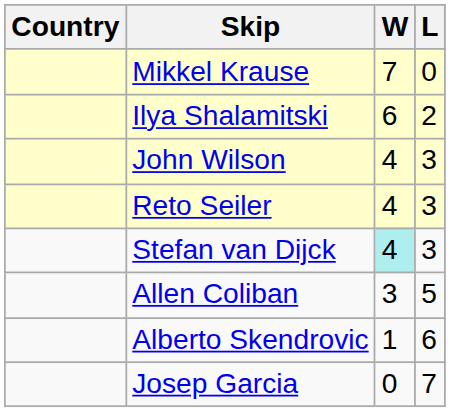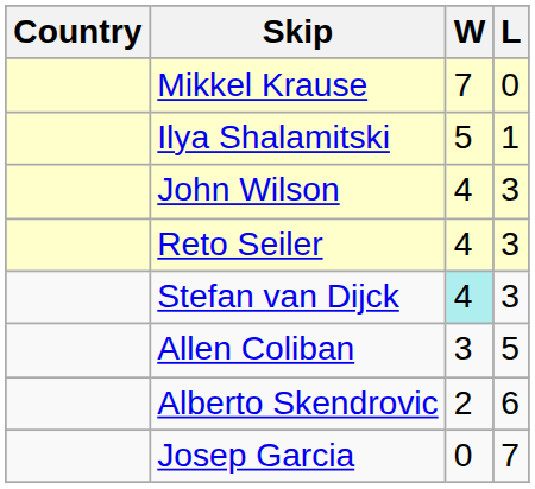Ilya Shalamitski | W: 6 -> 5
Ilya Shalamitski | L: 2 -> 1
Alberto Skendrovic | W: 1 -> 2
